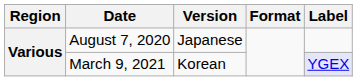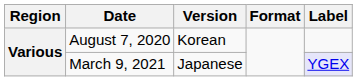August 7, 2020 | Version: Japanese -> Korean
March 9, 2021 | Version: Korean -> Japanese
